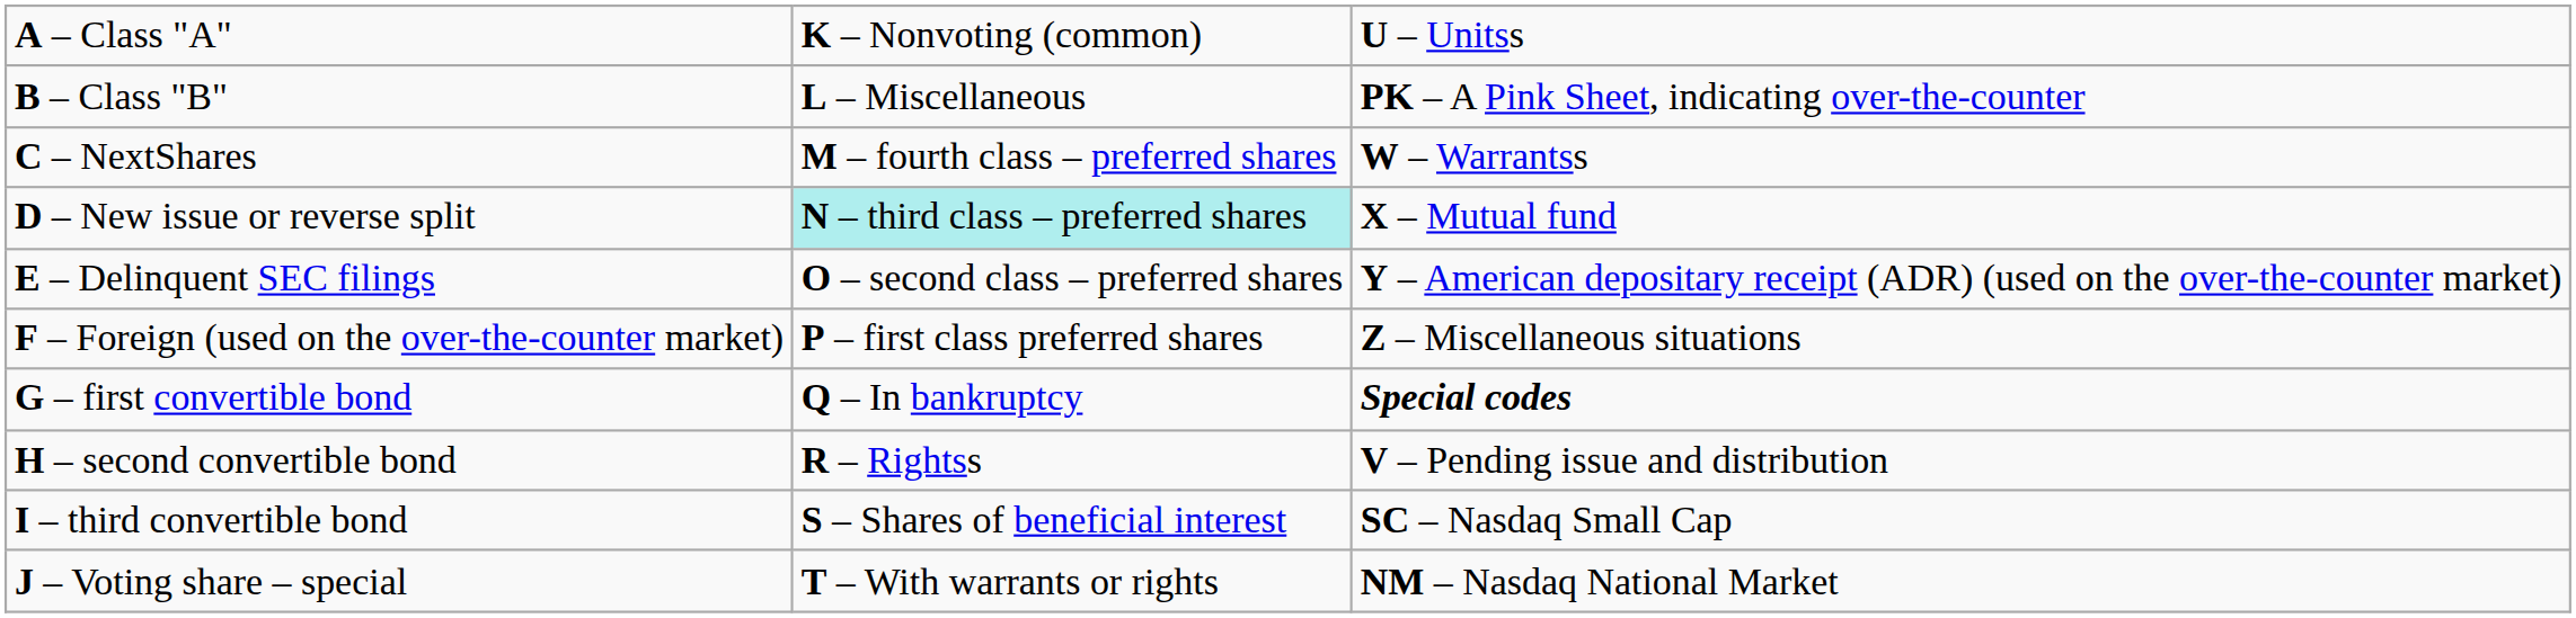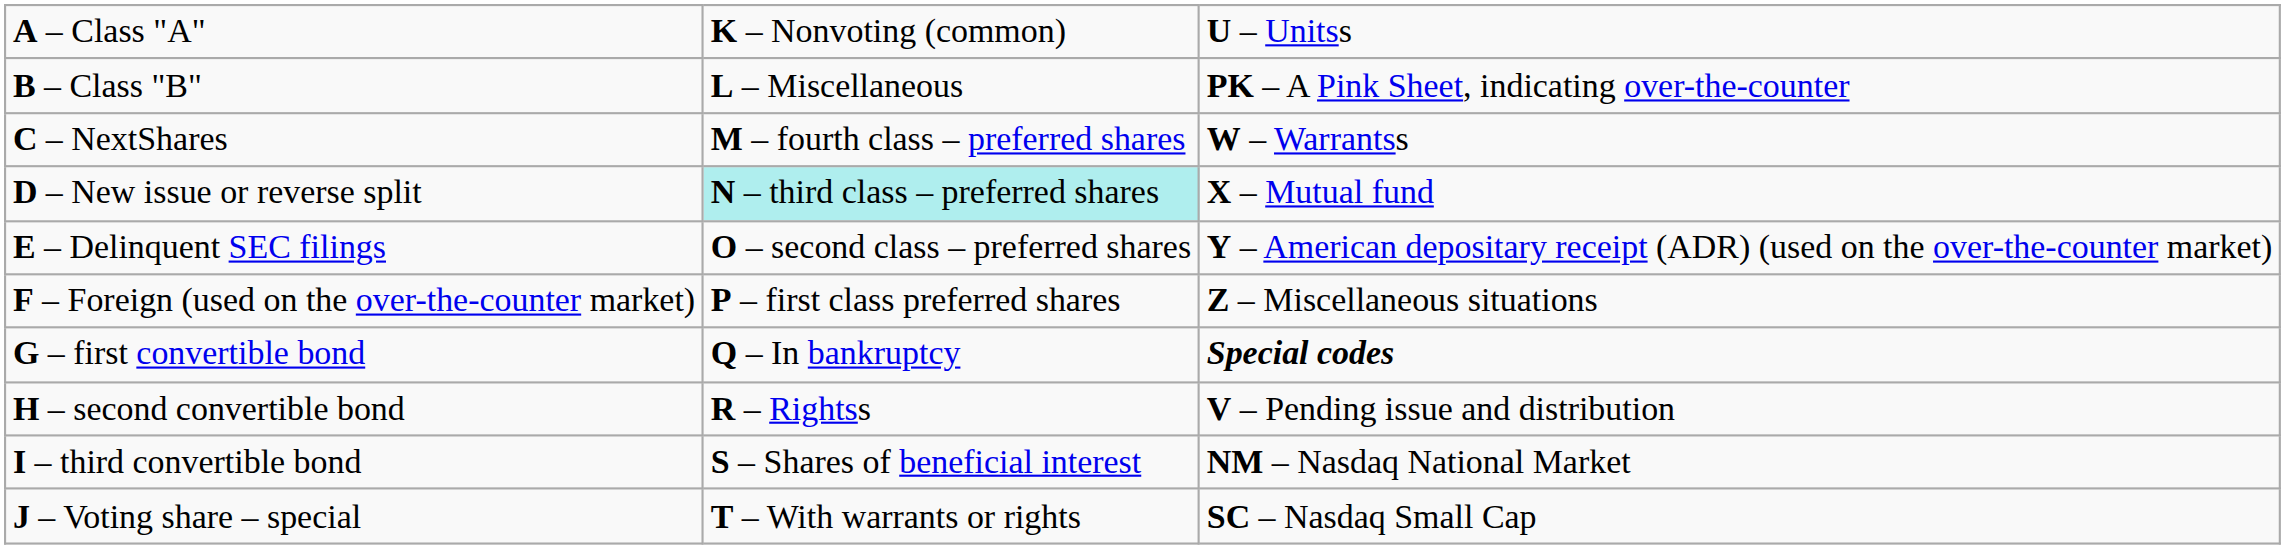I – third convertible bond | column 3: SC – Nasdaq Small Cap -> NM – Nasdaq National Market
J – Voting share – special | column 3: NM – Nasdaq National Market -> SC – Nasdaq Small Cap
